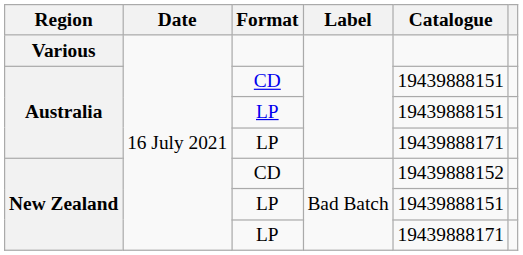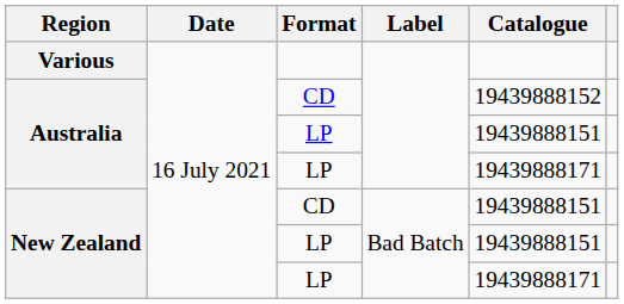Australia / CD | Catalogue: 19439888151 -> 19439888152
New Zealand / CD | Catalogue: 19439888152 -> 19439888151
